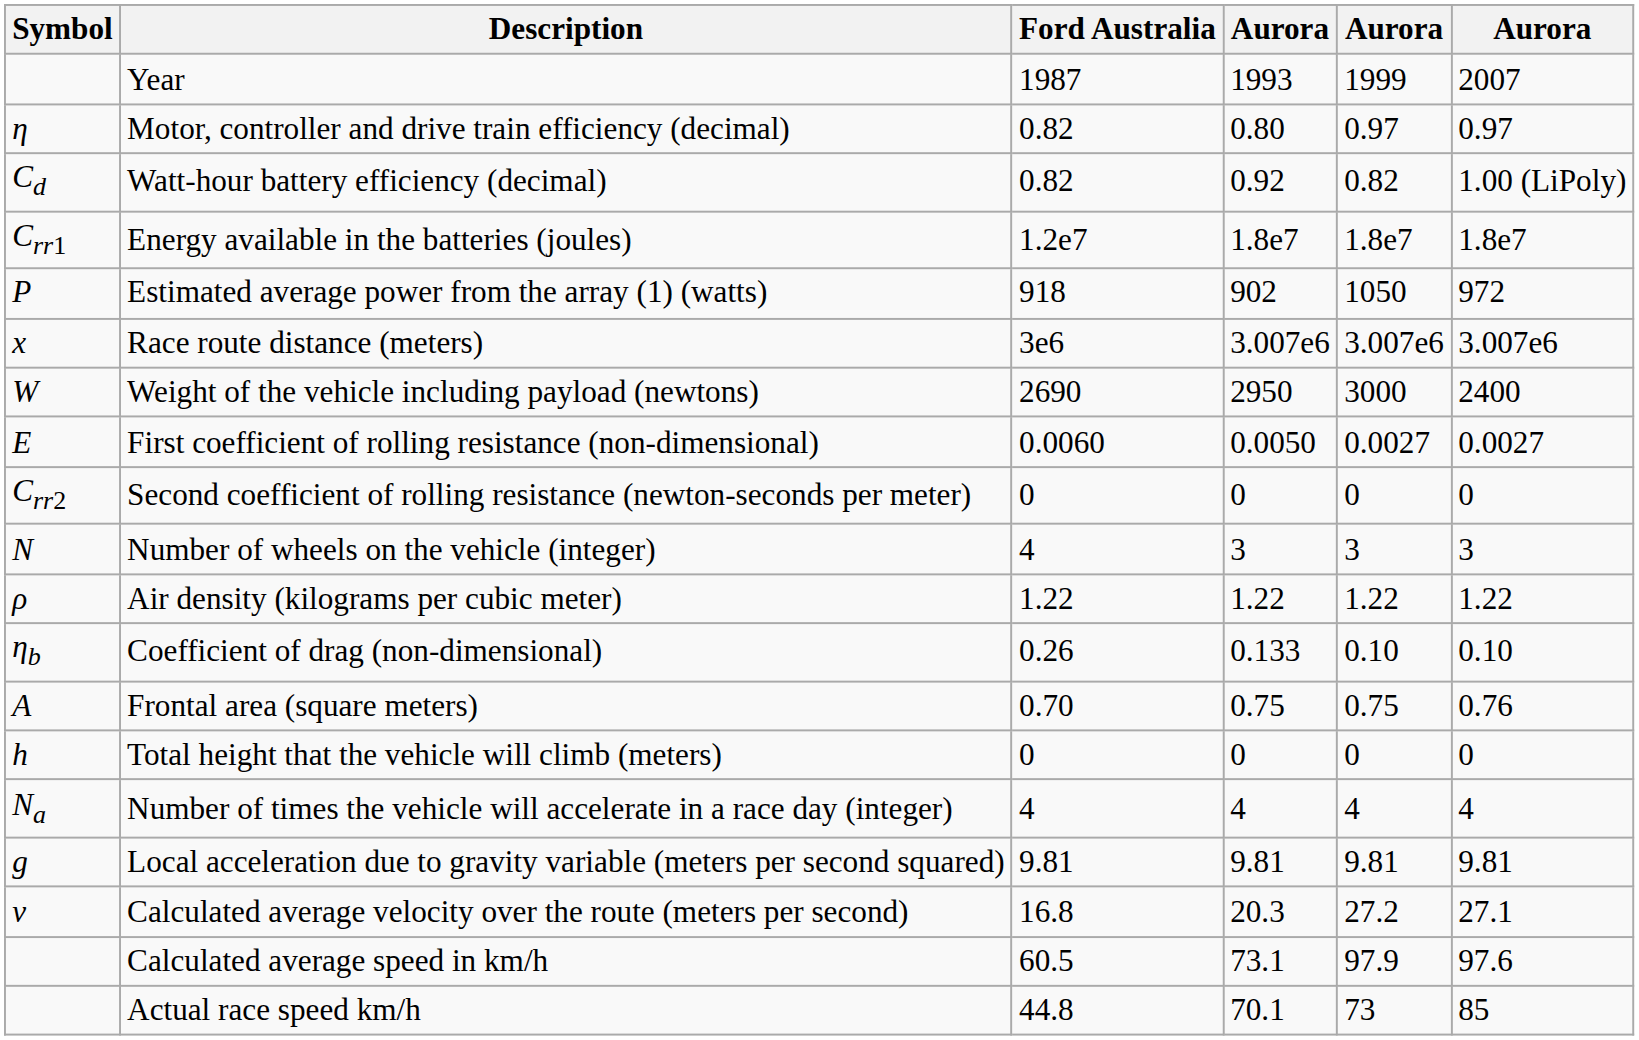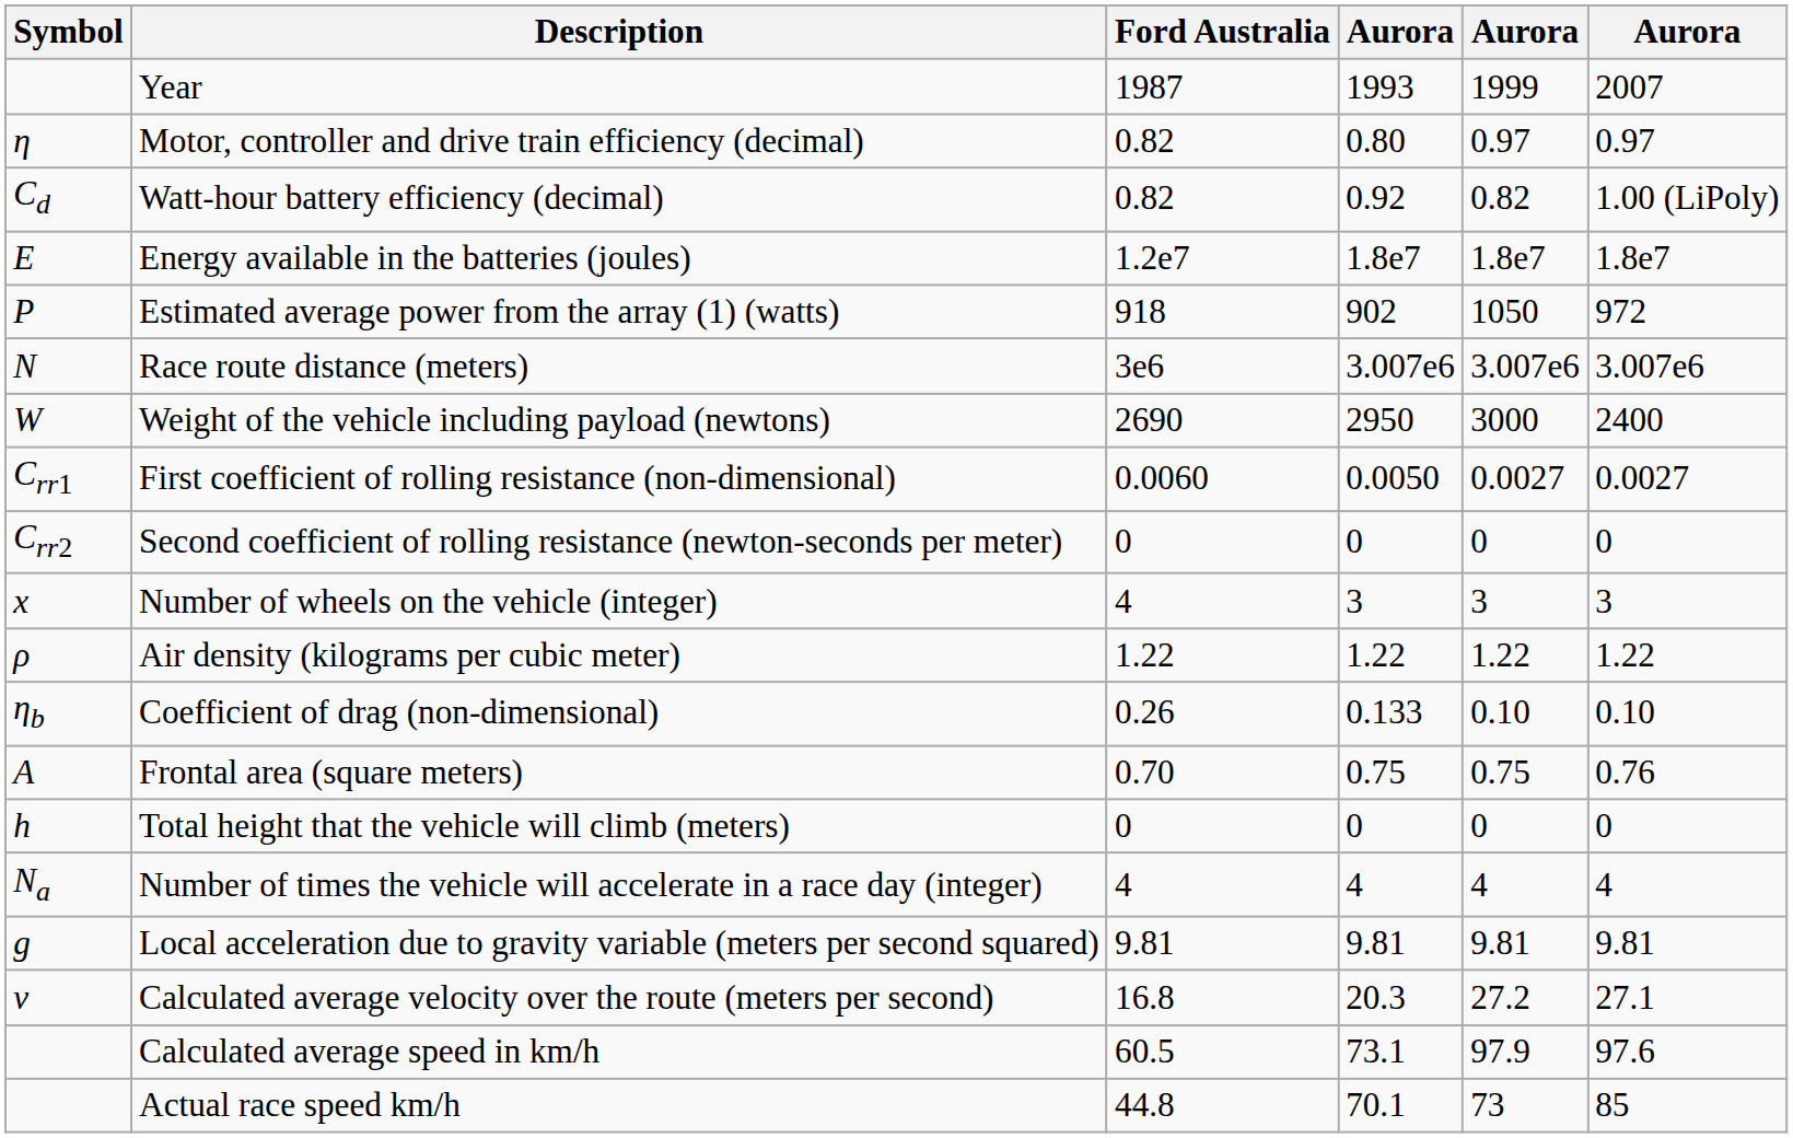Energy available in the batteries (joules) | Symbol: Crr1 -> E
Race route distance (meters) | Symbol: x -> N
First coefficient of rolling resistance (non-dimensional) | Symbol: E -> Crr1
Number of wheels on the vehicle (integer) | Symbol: N -> x
